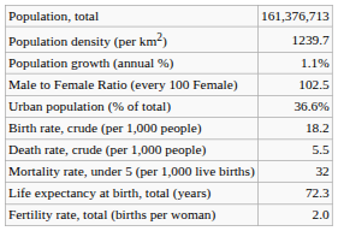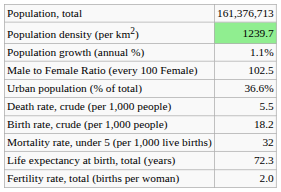Population density (per km2) | column 2: no background -> lightgreen background
rows swapped: Birth rate, crude (per 1,000 people) <-> Death rate, crude (per 1,000 people)
